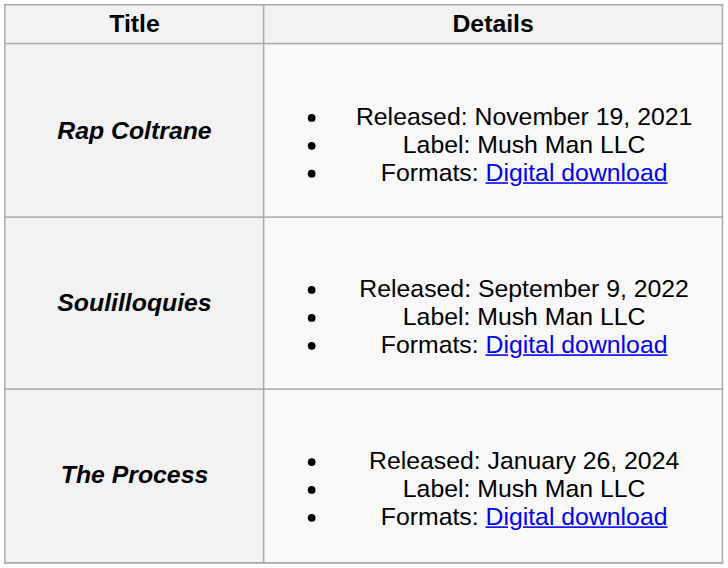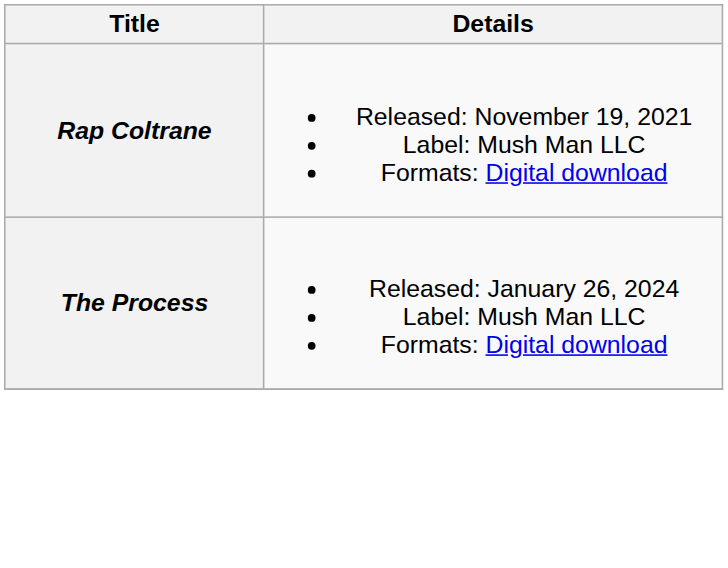- row: Soulilloquies | Released: September 9, 2022 Label: Mush Man LLC Formats: Digital download
